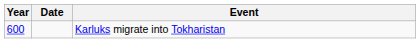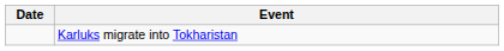- column: Year | 600
